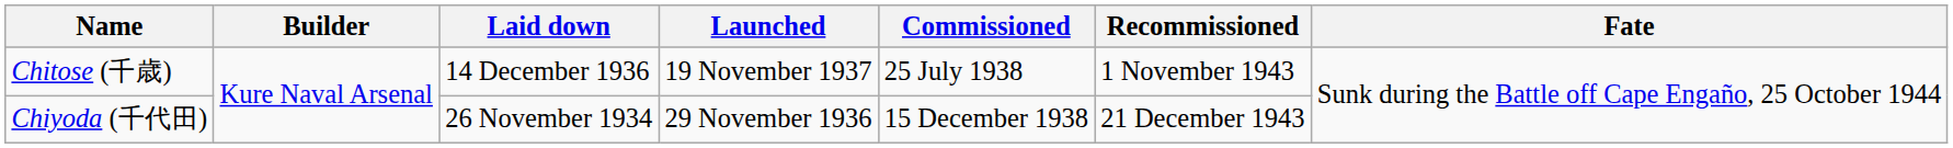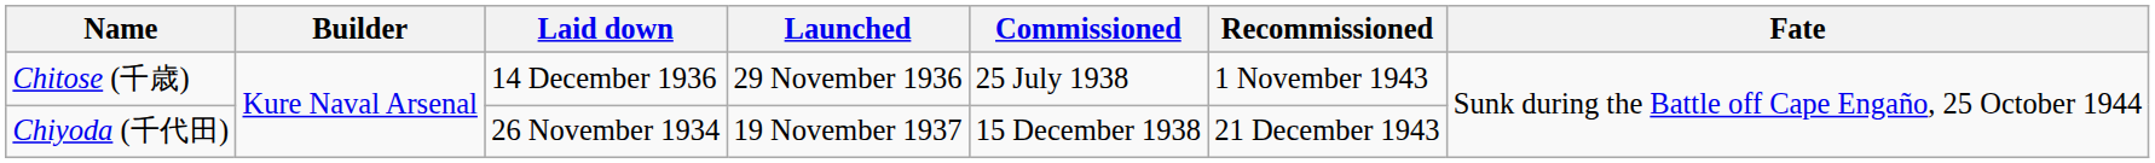Chitose (千歳) | Launched: 19 November 1937 -> 29 November 1936
Chiyoda (千代田) | Launched: 29 November 1936 -> 19 November 1937
